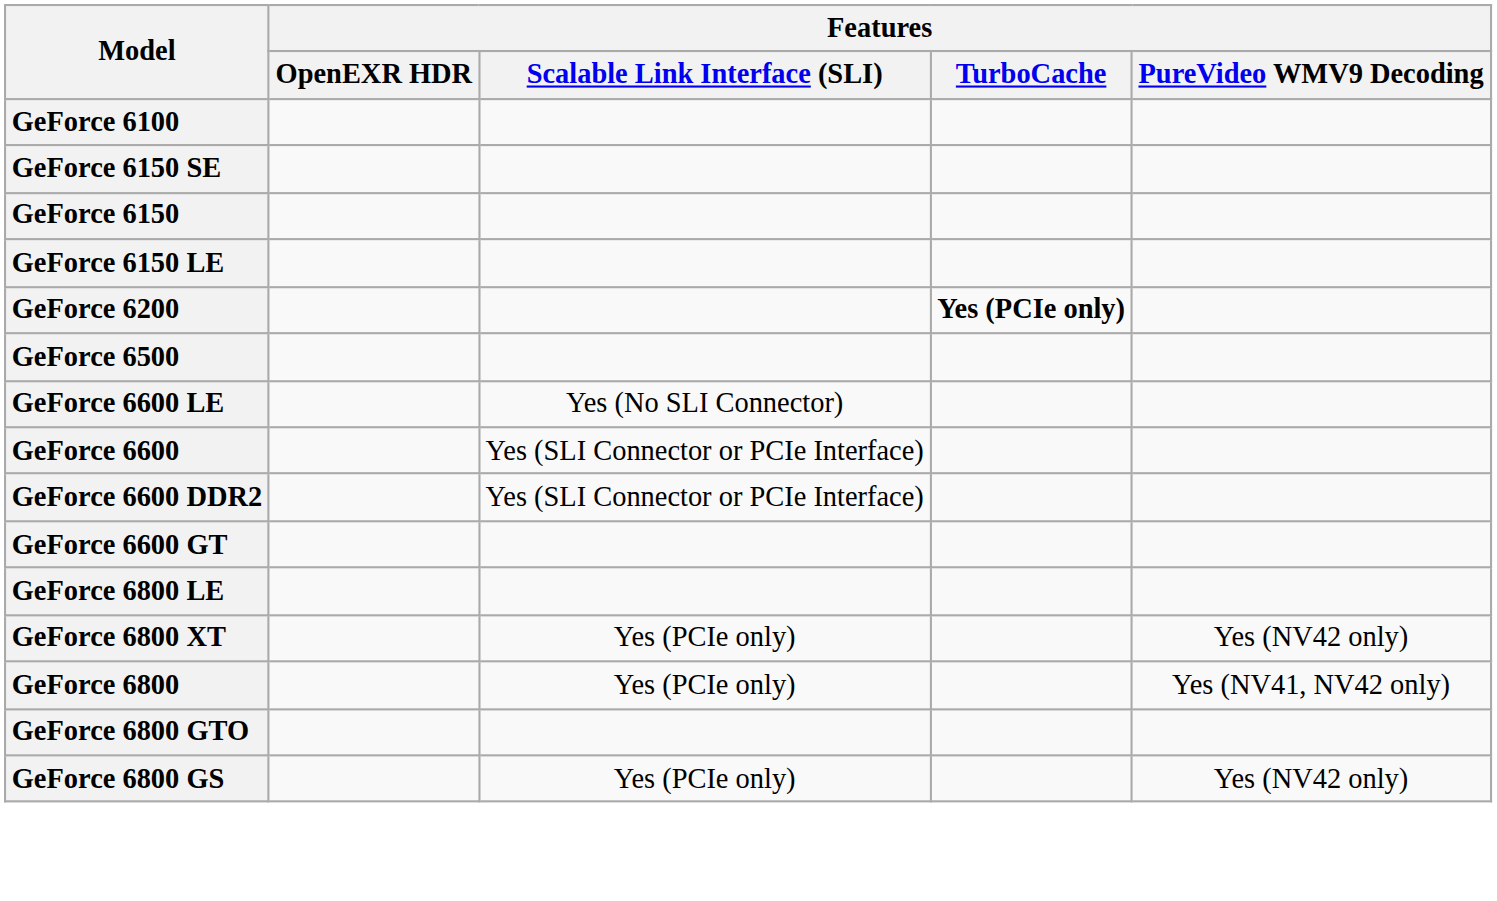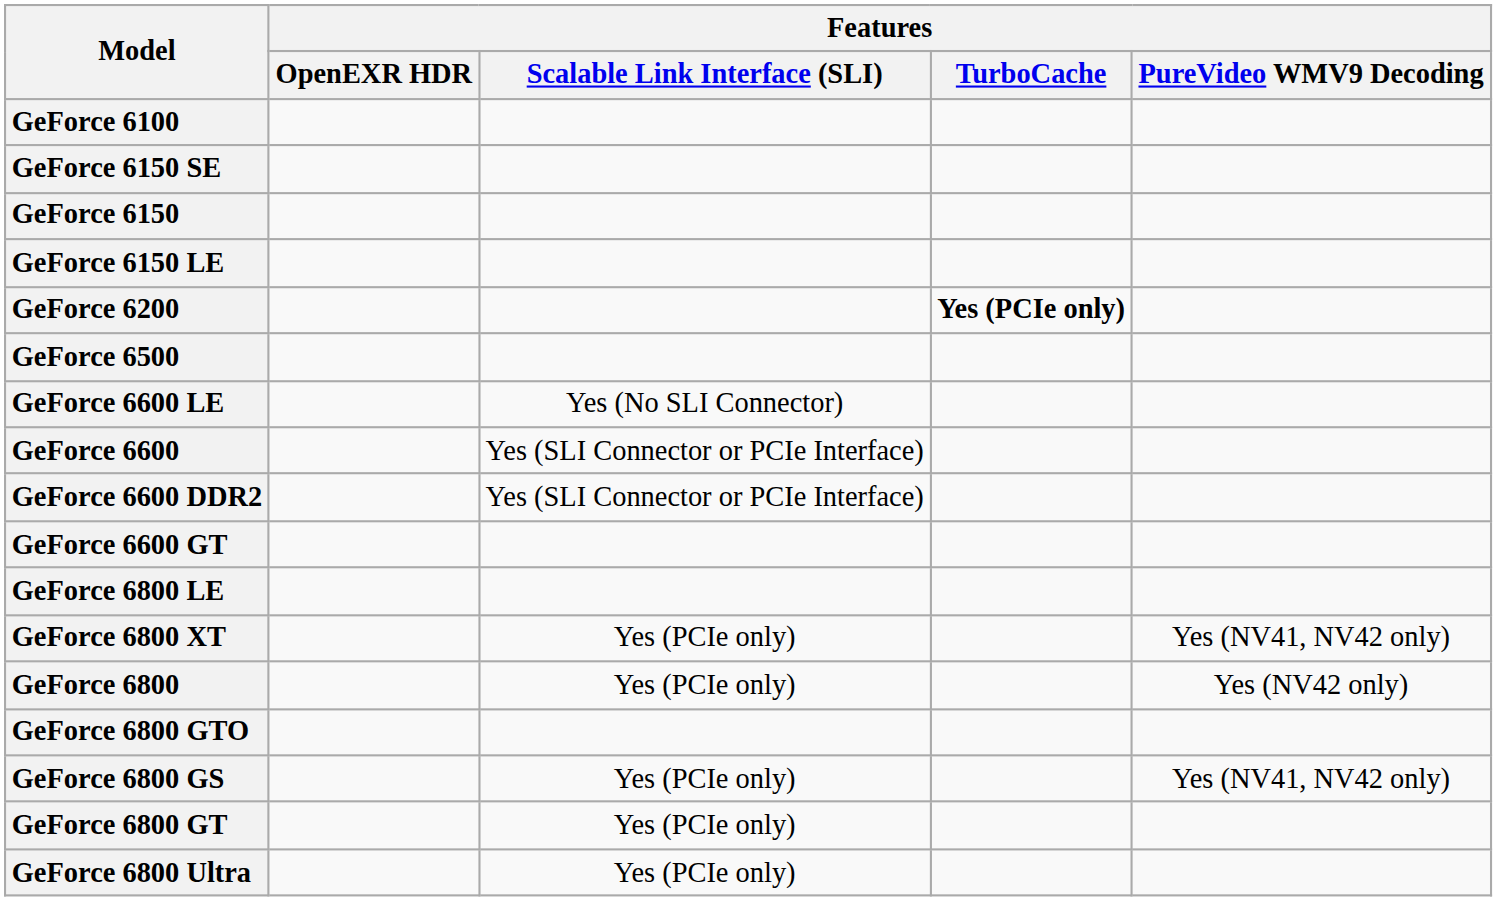GeForce 6800 XT | Features / PureVideo WMV9 Decoding: Yes (NV42 only) -> Yes (NV41, NV42 only)
GeForce 6800 | Features / PureVideo WMV9 Decoding: Yes (NV41, NV42 only) -> Yes (NV42 only)
GeForce 6800 GS | Features / PureVideo WMV9 Decoding: Yes (NV42 only) -> Yes (NV41, NV42 only)
+ row: GeForce 6800 GT | Yes (PCIe only)
+ row: GeForce 6800 Ultra | Yes (PCIe only)
